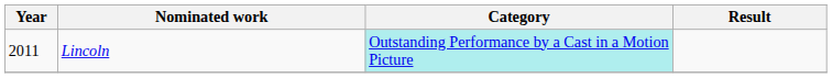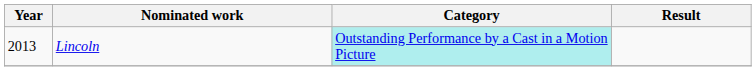Lincoln | Year: 2011 -> 2013
